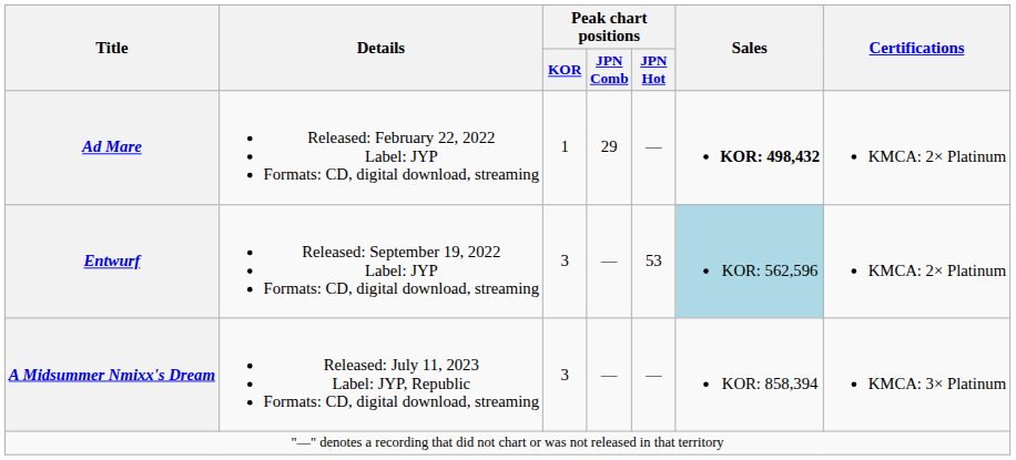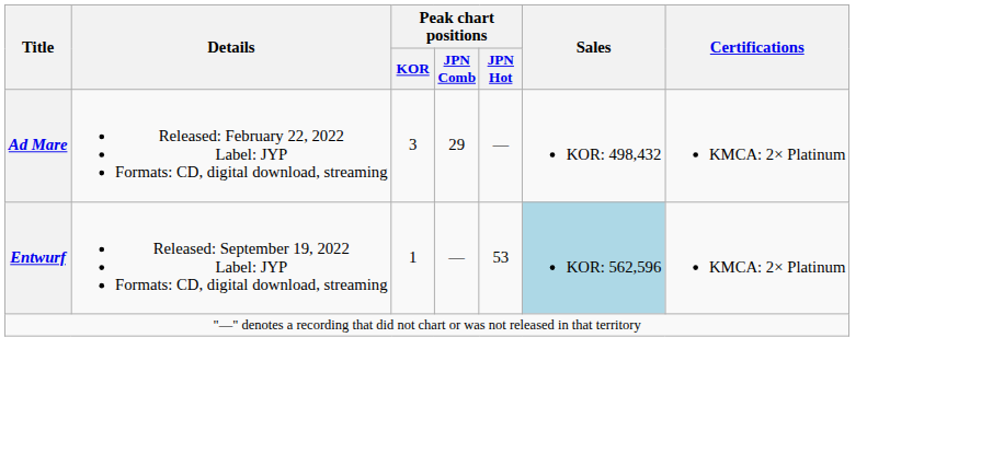Ad Mare | Peak chart positions / KOR: 1 -> 3
Ad Mare | Sales: bold -> normal
Entwurf | Peak chart positions / KOR: 3 -> 1
- row: A Midsummer Nmixx's Dream | Released: July 11, 2023 Label: JYP, Republic Formats: CD, digital download, streaming | 3 | — | — | KOR: 858,394 | KMCA: 3× Platinum
